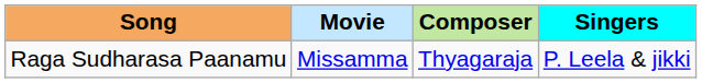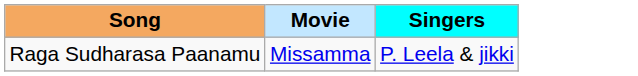- column: Composer | Thyagaraja
